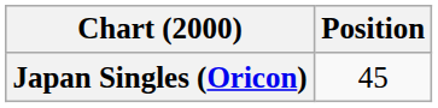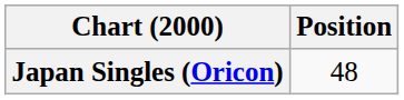Japan Singles (Oricon) | Position: 45 -> 48
